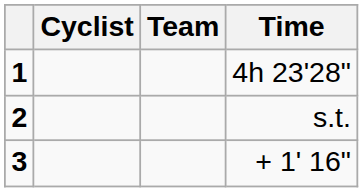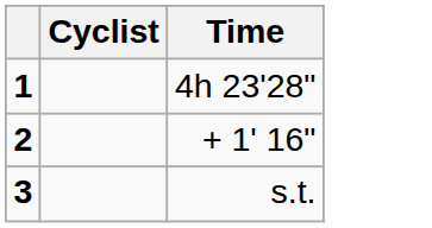- column: Team
2 | Time: s.t. -> + 1' 16"
3 | Time: + 1' 16" -> s.t.
